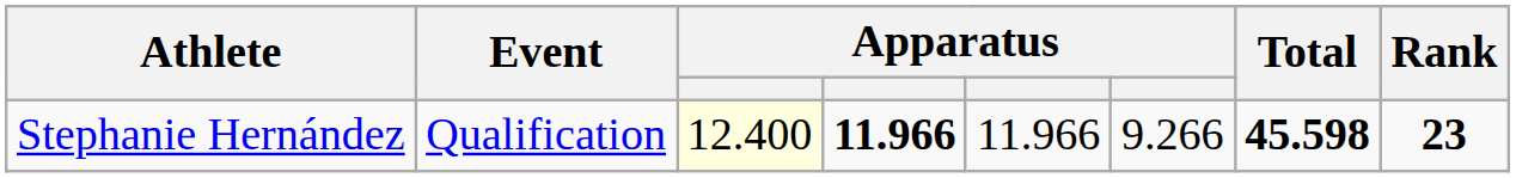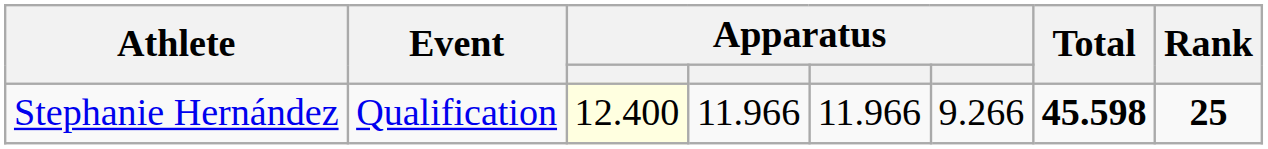Stephanie Hernández | column 4: bold -> normal
Stephanie Hernández | Rank: 23 -> 25
